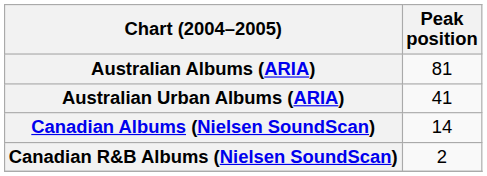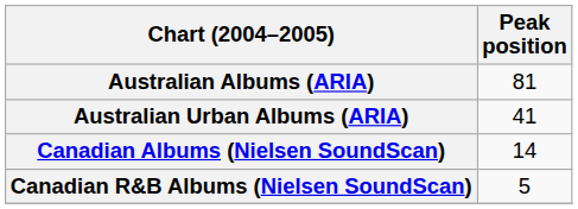Canadian R&B Albums (Nielsen SoundScan) | Peak position: 2 -> 5
